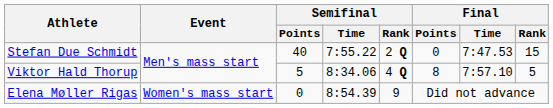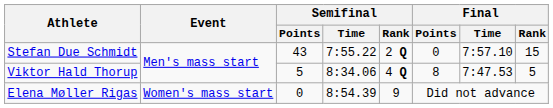Stefan Due Schmidt | Semifinal / Points: 40 -> 43
Stefan Due Schmidt | Final / Time: 7:47.53 -> 7:57.10
Viktor Hald Thorup | Final / Time: 7:57.10 -> 7:47.53
